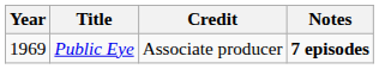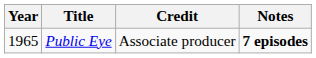Public Eye | Year: 1969 -> 1965
